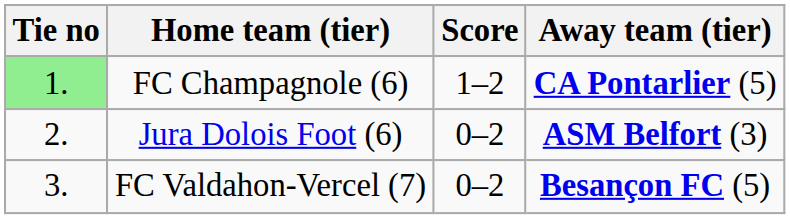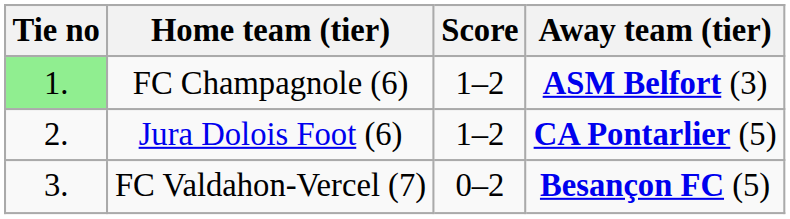FC Champagnole (6) | Away team (tier): CA Pontarlier (5) -> ASM Belfort (3)
Jura Dolois Foot (6) | Score: 0–2 -> 1–2
Jura Dolois Foot (6) | Away team (tier): ASM Belfort (3) -> CA Pontarlier (5)
